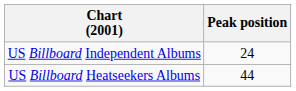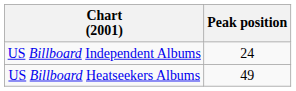US Billboard Heatseekers Albums | Peak position: 44 -> 49
